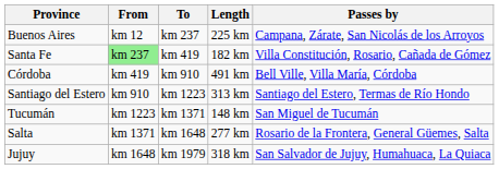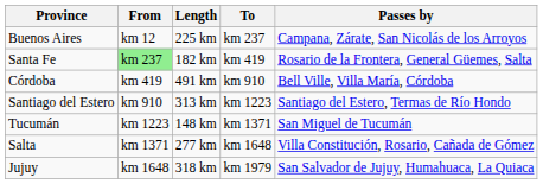columns swapped: To <-> Length
Santa Fe | Passes by: Villa Constitución, Rosario, Cañada de Gómez -> Rosario de la Frontera, General Güemes, Salta
Salta | Passes by: Rosario de la Frontera, General Güemes, Salta -> Villa Constitución, Rosario, Cañada de Gómez
